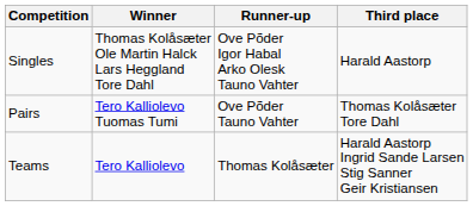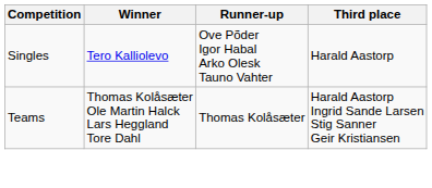Singles | Winner: Thomas Kolåsæter Ole Martin Halck Lars Heggland Tore Dahl -> Tero Kalliolevo
- row: Pairs | Tero Kalliolevo Tuomas Tumi | Ove Põder Tauno Vahter | Thomas Kolåsæter Tore Dahl
Teams | Winner: Tero Kalliolevo -> Thomas Kolåsæter Ole Martin Halck Lars Heggland Tore Dahl
